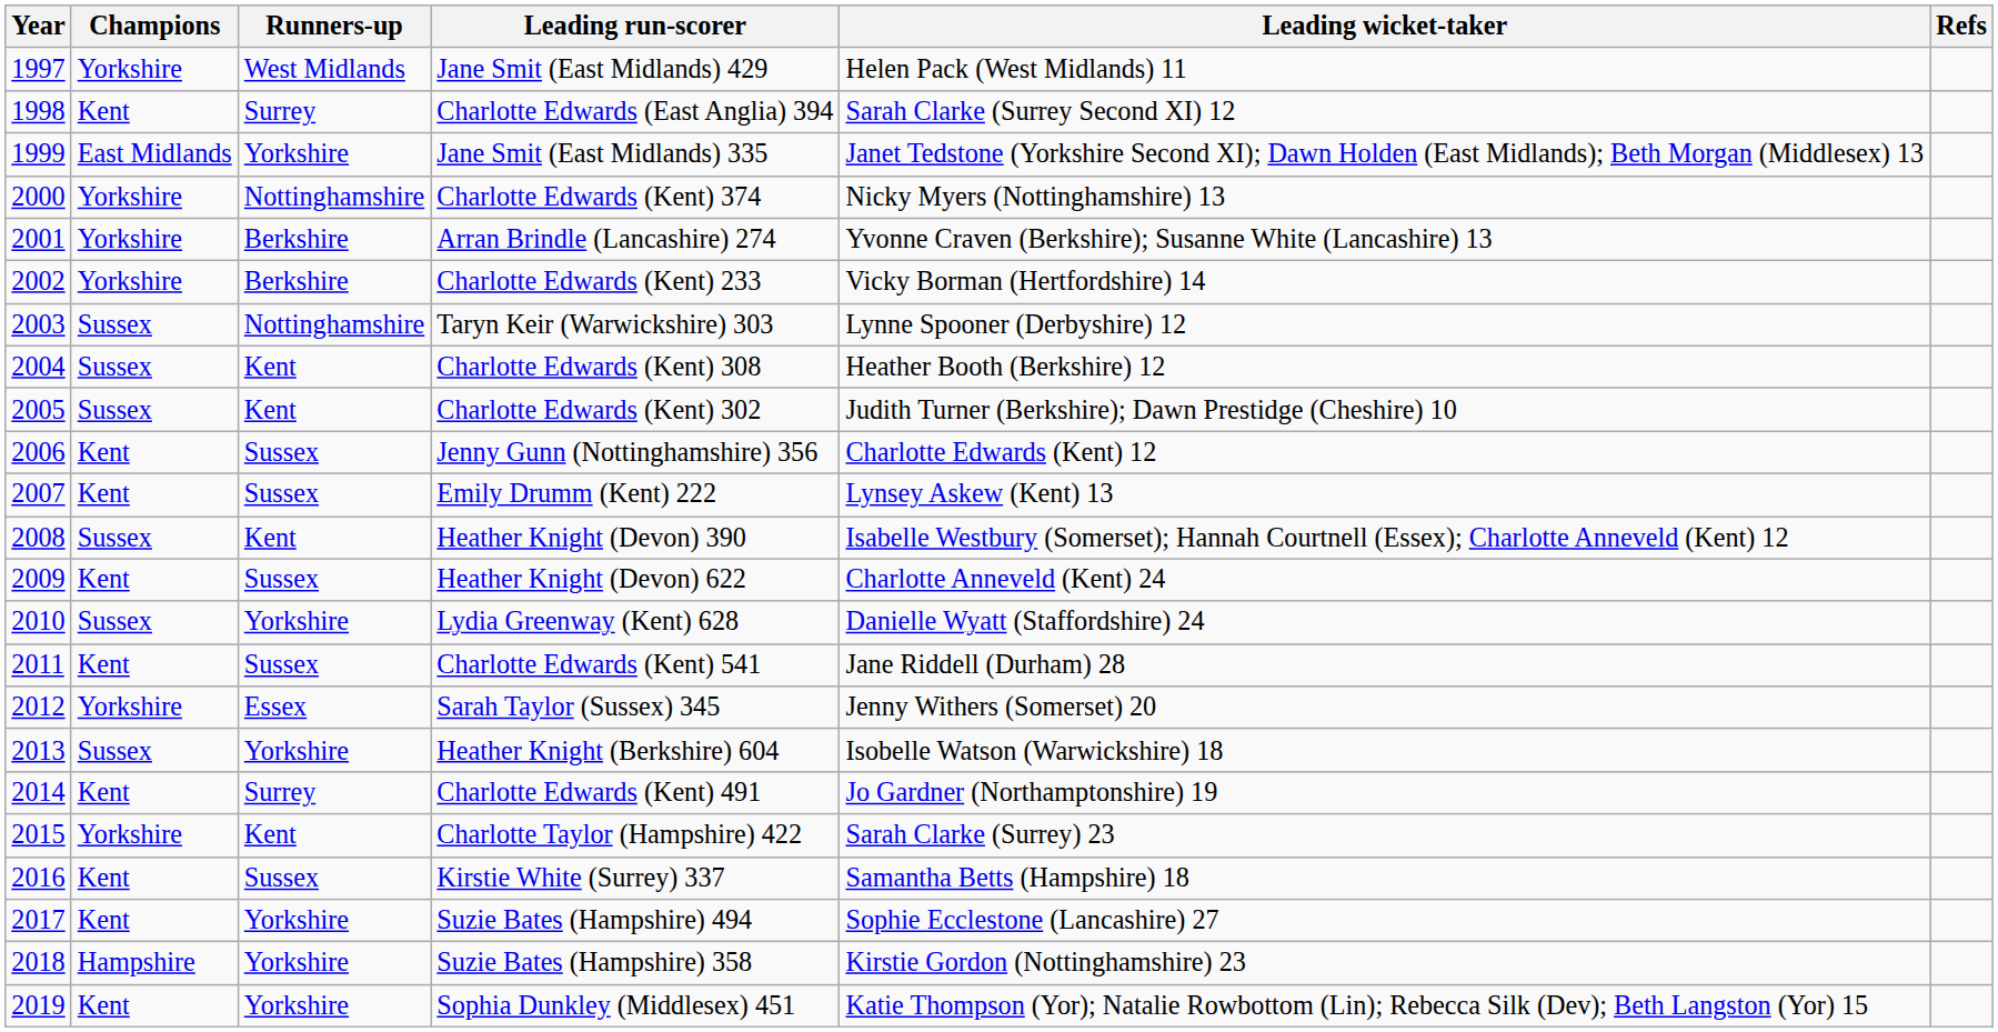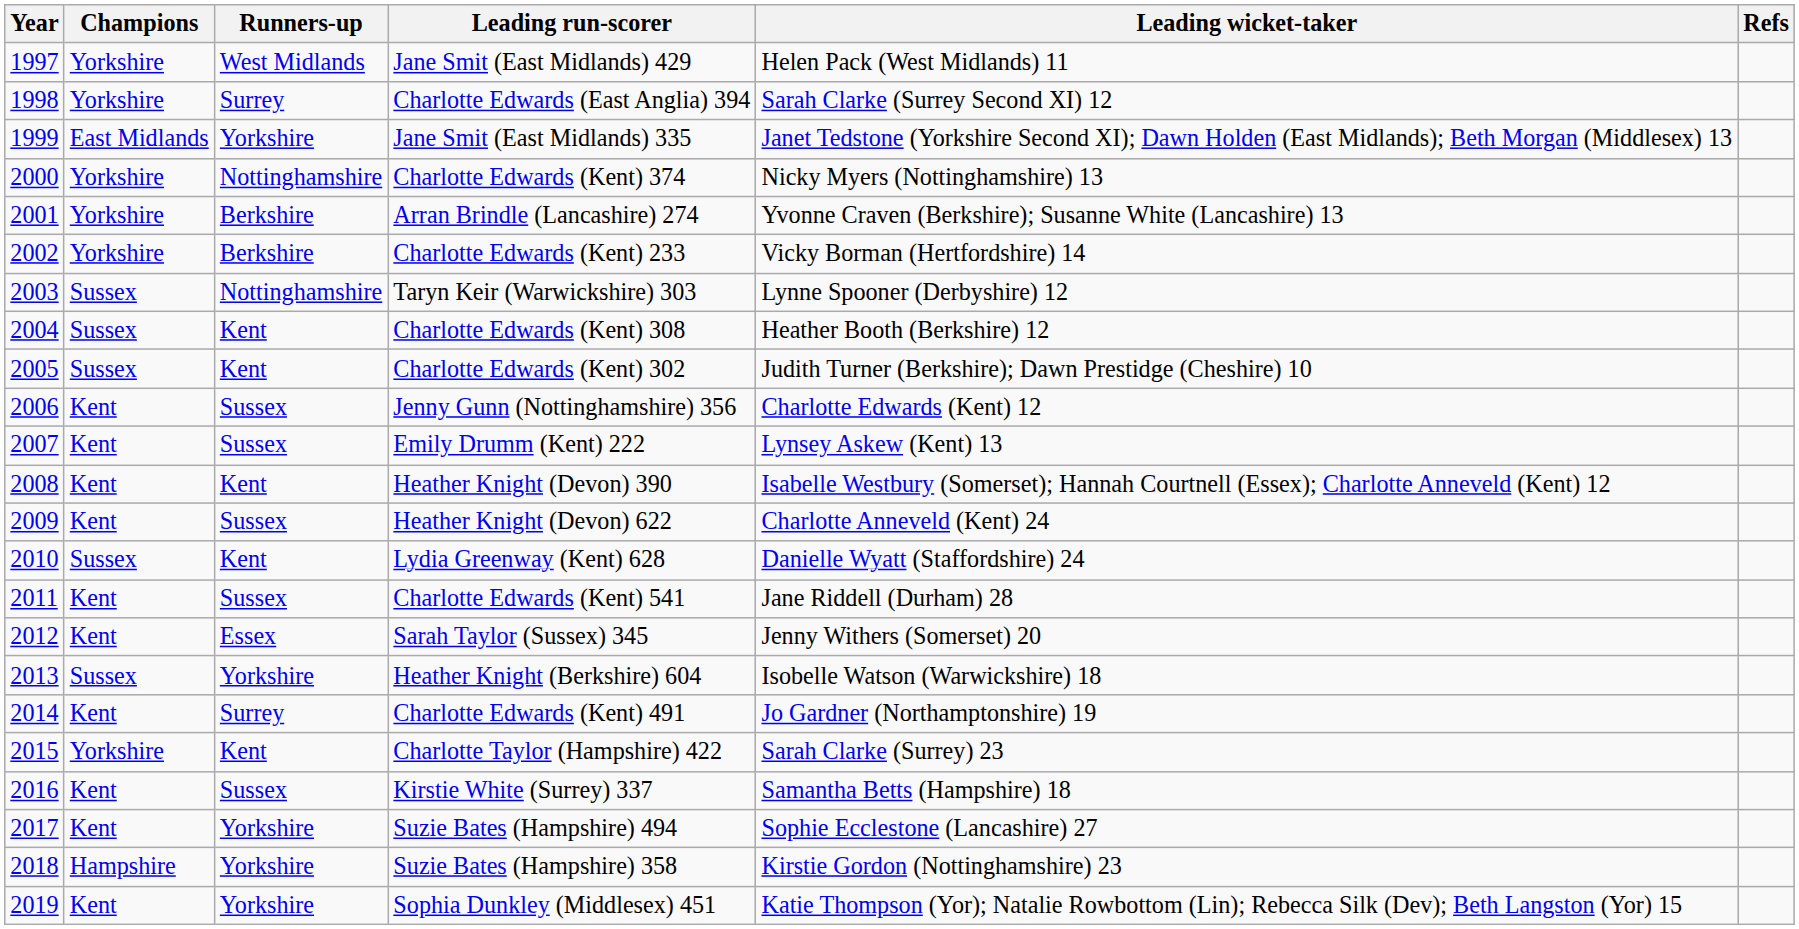Charlotte Edwards (East Anglia) 394 | Champions: Kent -> Yorkshire
Heather Knight (Devon) 390 | Champions: Sussex -> Kent
Lydia Greenway (Kent) 628 | Runners-up: Yorkshire -> Kent
Sarah Taylor (Sussex) 345 | Champions: Yorkshire -> Kent
